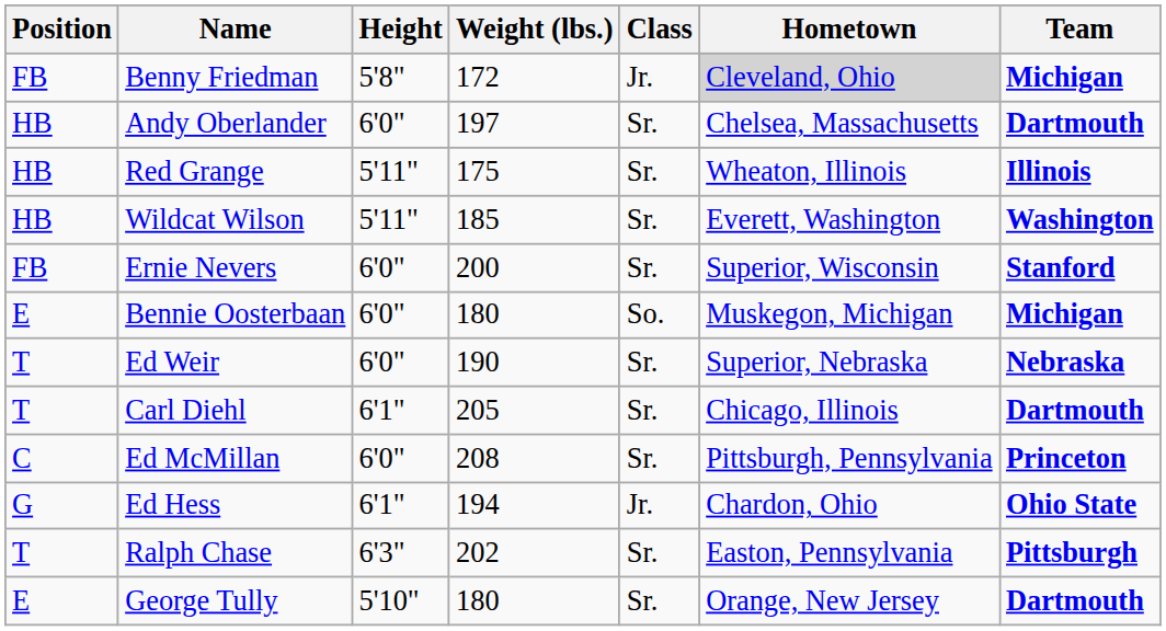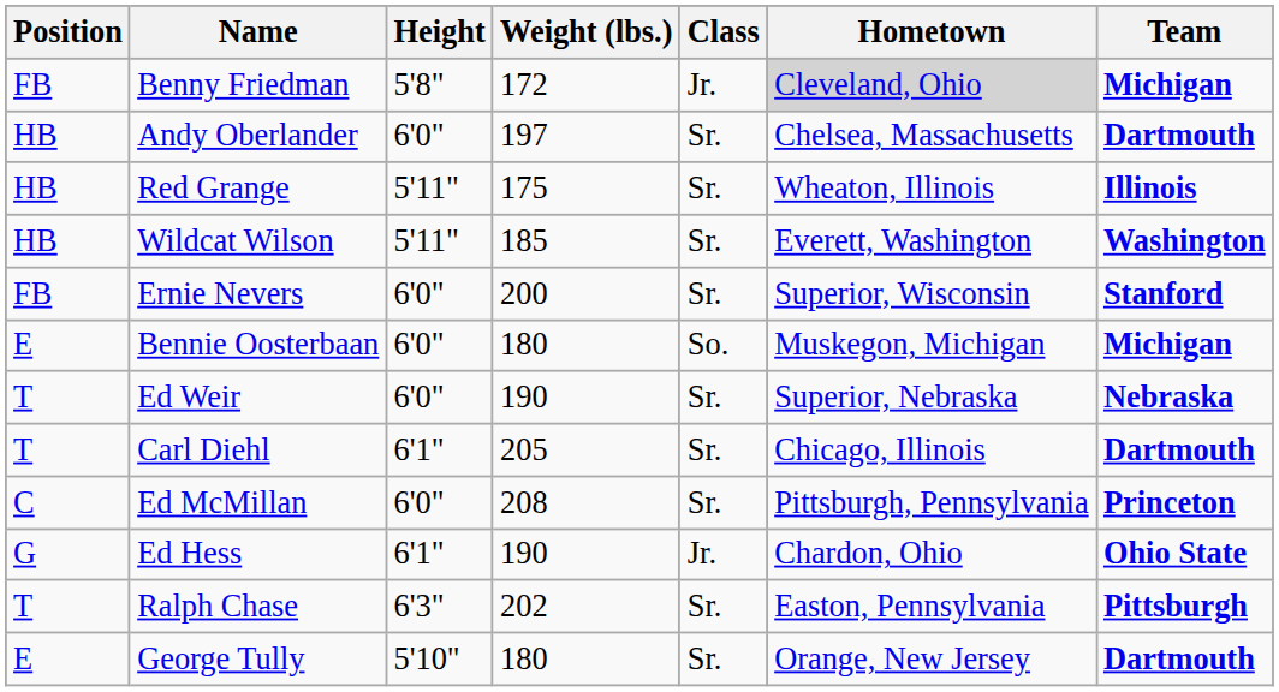Ed Hess | Weight (lbs.): 194 -> 190
